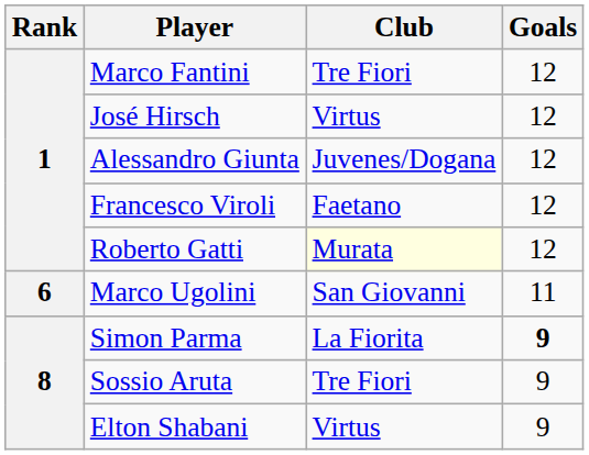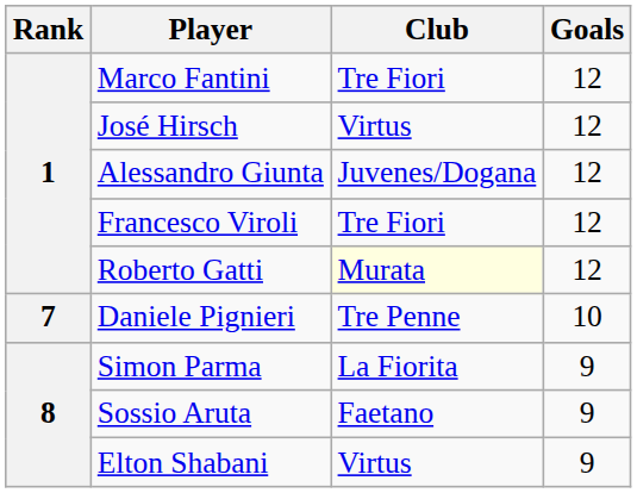Francesco Viroli | Club: Faetano -> Tre Fiori
- row: 6 | Marco Ugolini | San Giovanni | 11
+ row: 7 | Daniele Pignieri | Tre Penne | 10
Simon Parma | Goals: bold -> normal
Sossio Aruta | Club: Tre Fiori -> Faetano
